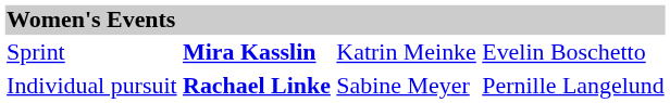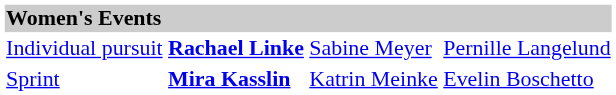rows swapped: Sprint <-> Individual pursuit
